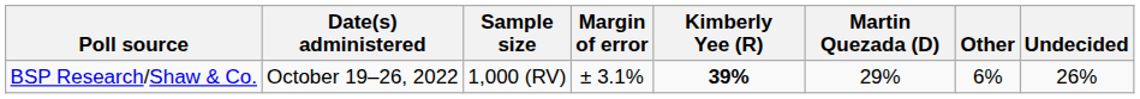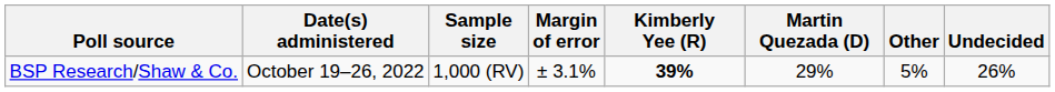BSP Research/Shaw & Co. | Other: 6% -> 5%
